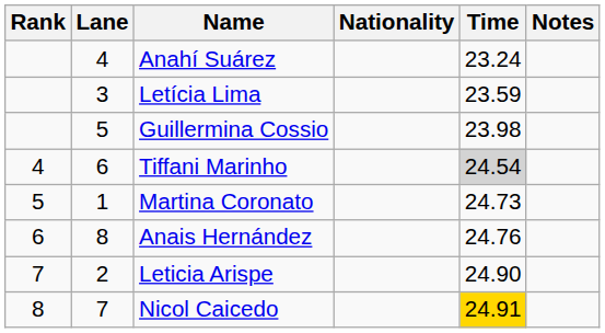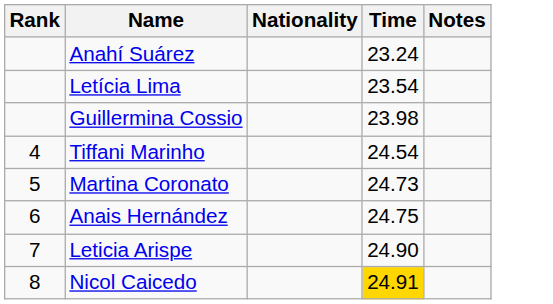- column: Lane | 4 | 3 | 5 | 6 | 1 | 8 | 2 | 7
Letícia Lima | Time: 23.59 -> 23.54
Tiffani Marinho | Time: lightgrey background -> no background
Anais Hernández | Time: 24.76 -> 24.75
